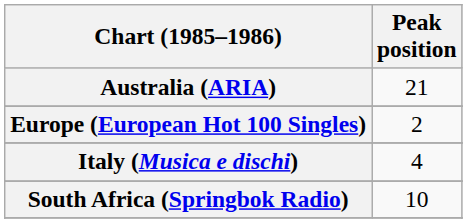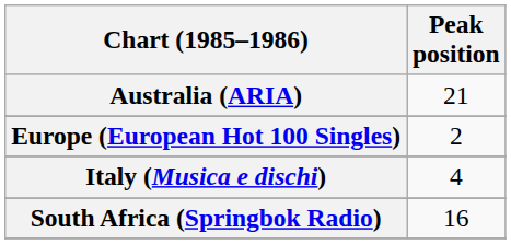South Africa (Springbok Radio) | Peak position: 10 -> 16
